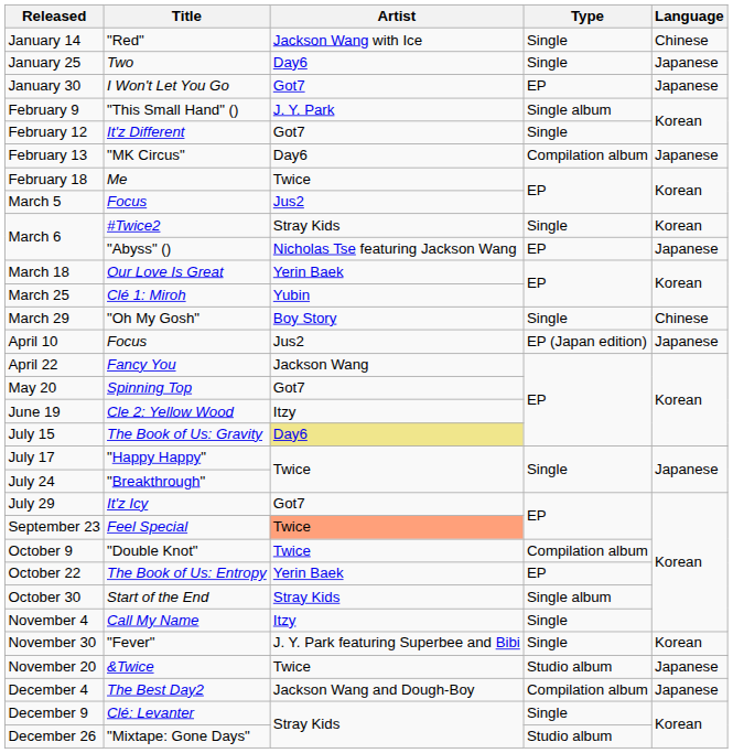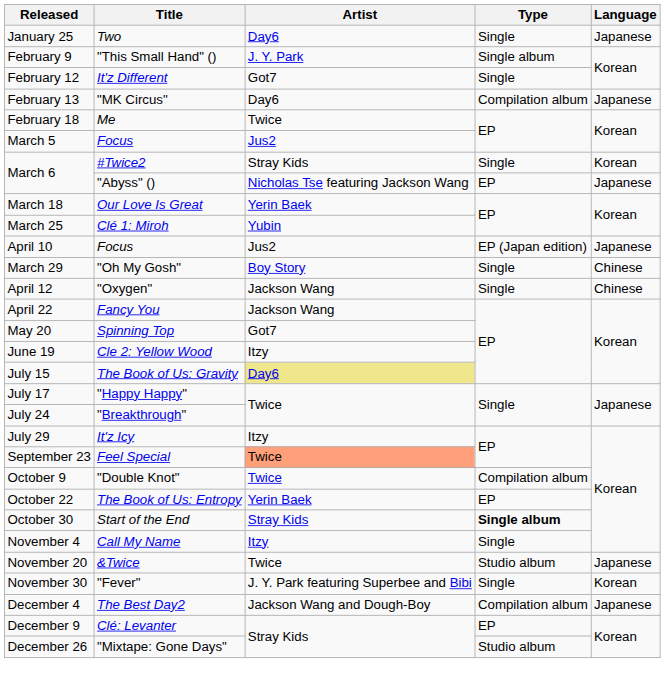- row: January 14 | "Red" | Jackson Wang with Ice | Single | Chinese
- row: January 30 | I Won't Let You Go | Got7 | EP | Japanese
rows swapped: March 29 <-> April 10
+ row: April 12 | "Oxygen" | Jackson Wang | Single | Chinese
July 29 | Artist: Got7 -> Itzy
October 30 | Type: normal -> bold
rows swapped: November 20 <-> November 30
December 9 | Type: Single -> EP
